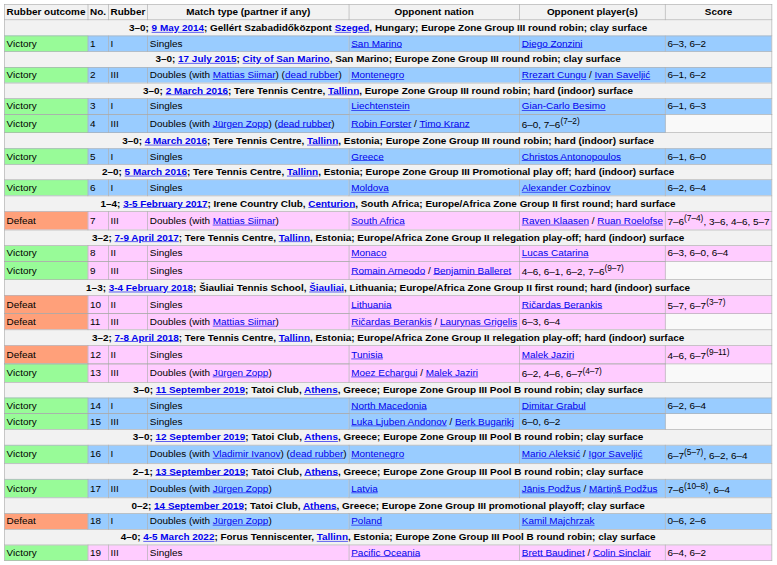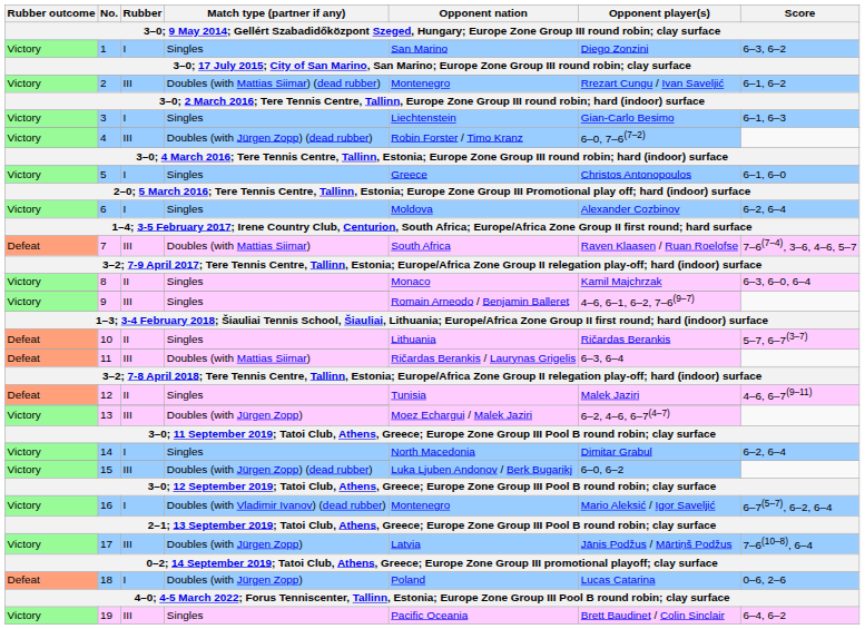8 | Opponent player(s): Lucas Catarina -> Kamil Majchrzak
15 | Match type (partner if any): Singles -> Doubles (with Jürgen Zopp) (dead rubber)
18 | Opponent player(s): Kamil Majchrzak -> Lucas Catarina
